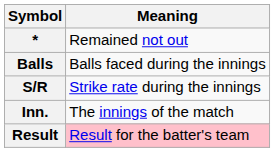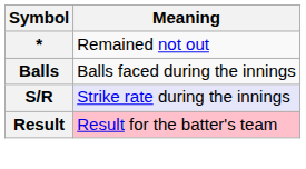S/R | Meaning: no background -> lavender background
- row: Inn. | The innings of the match
